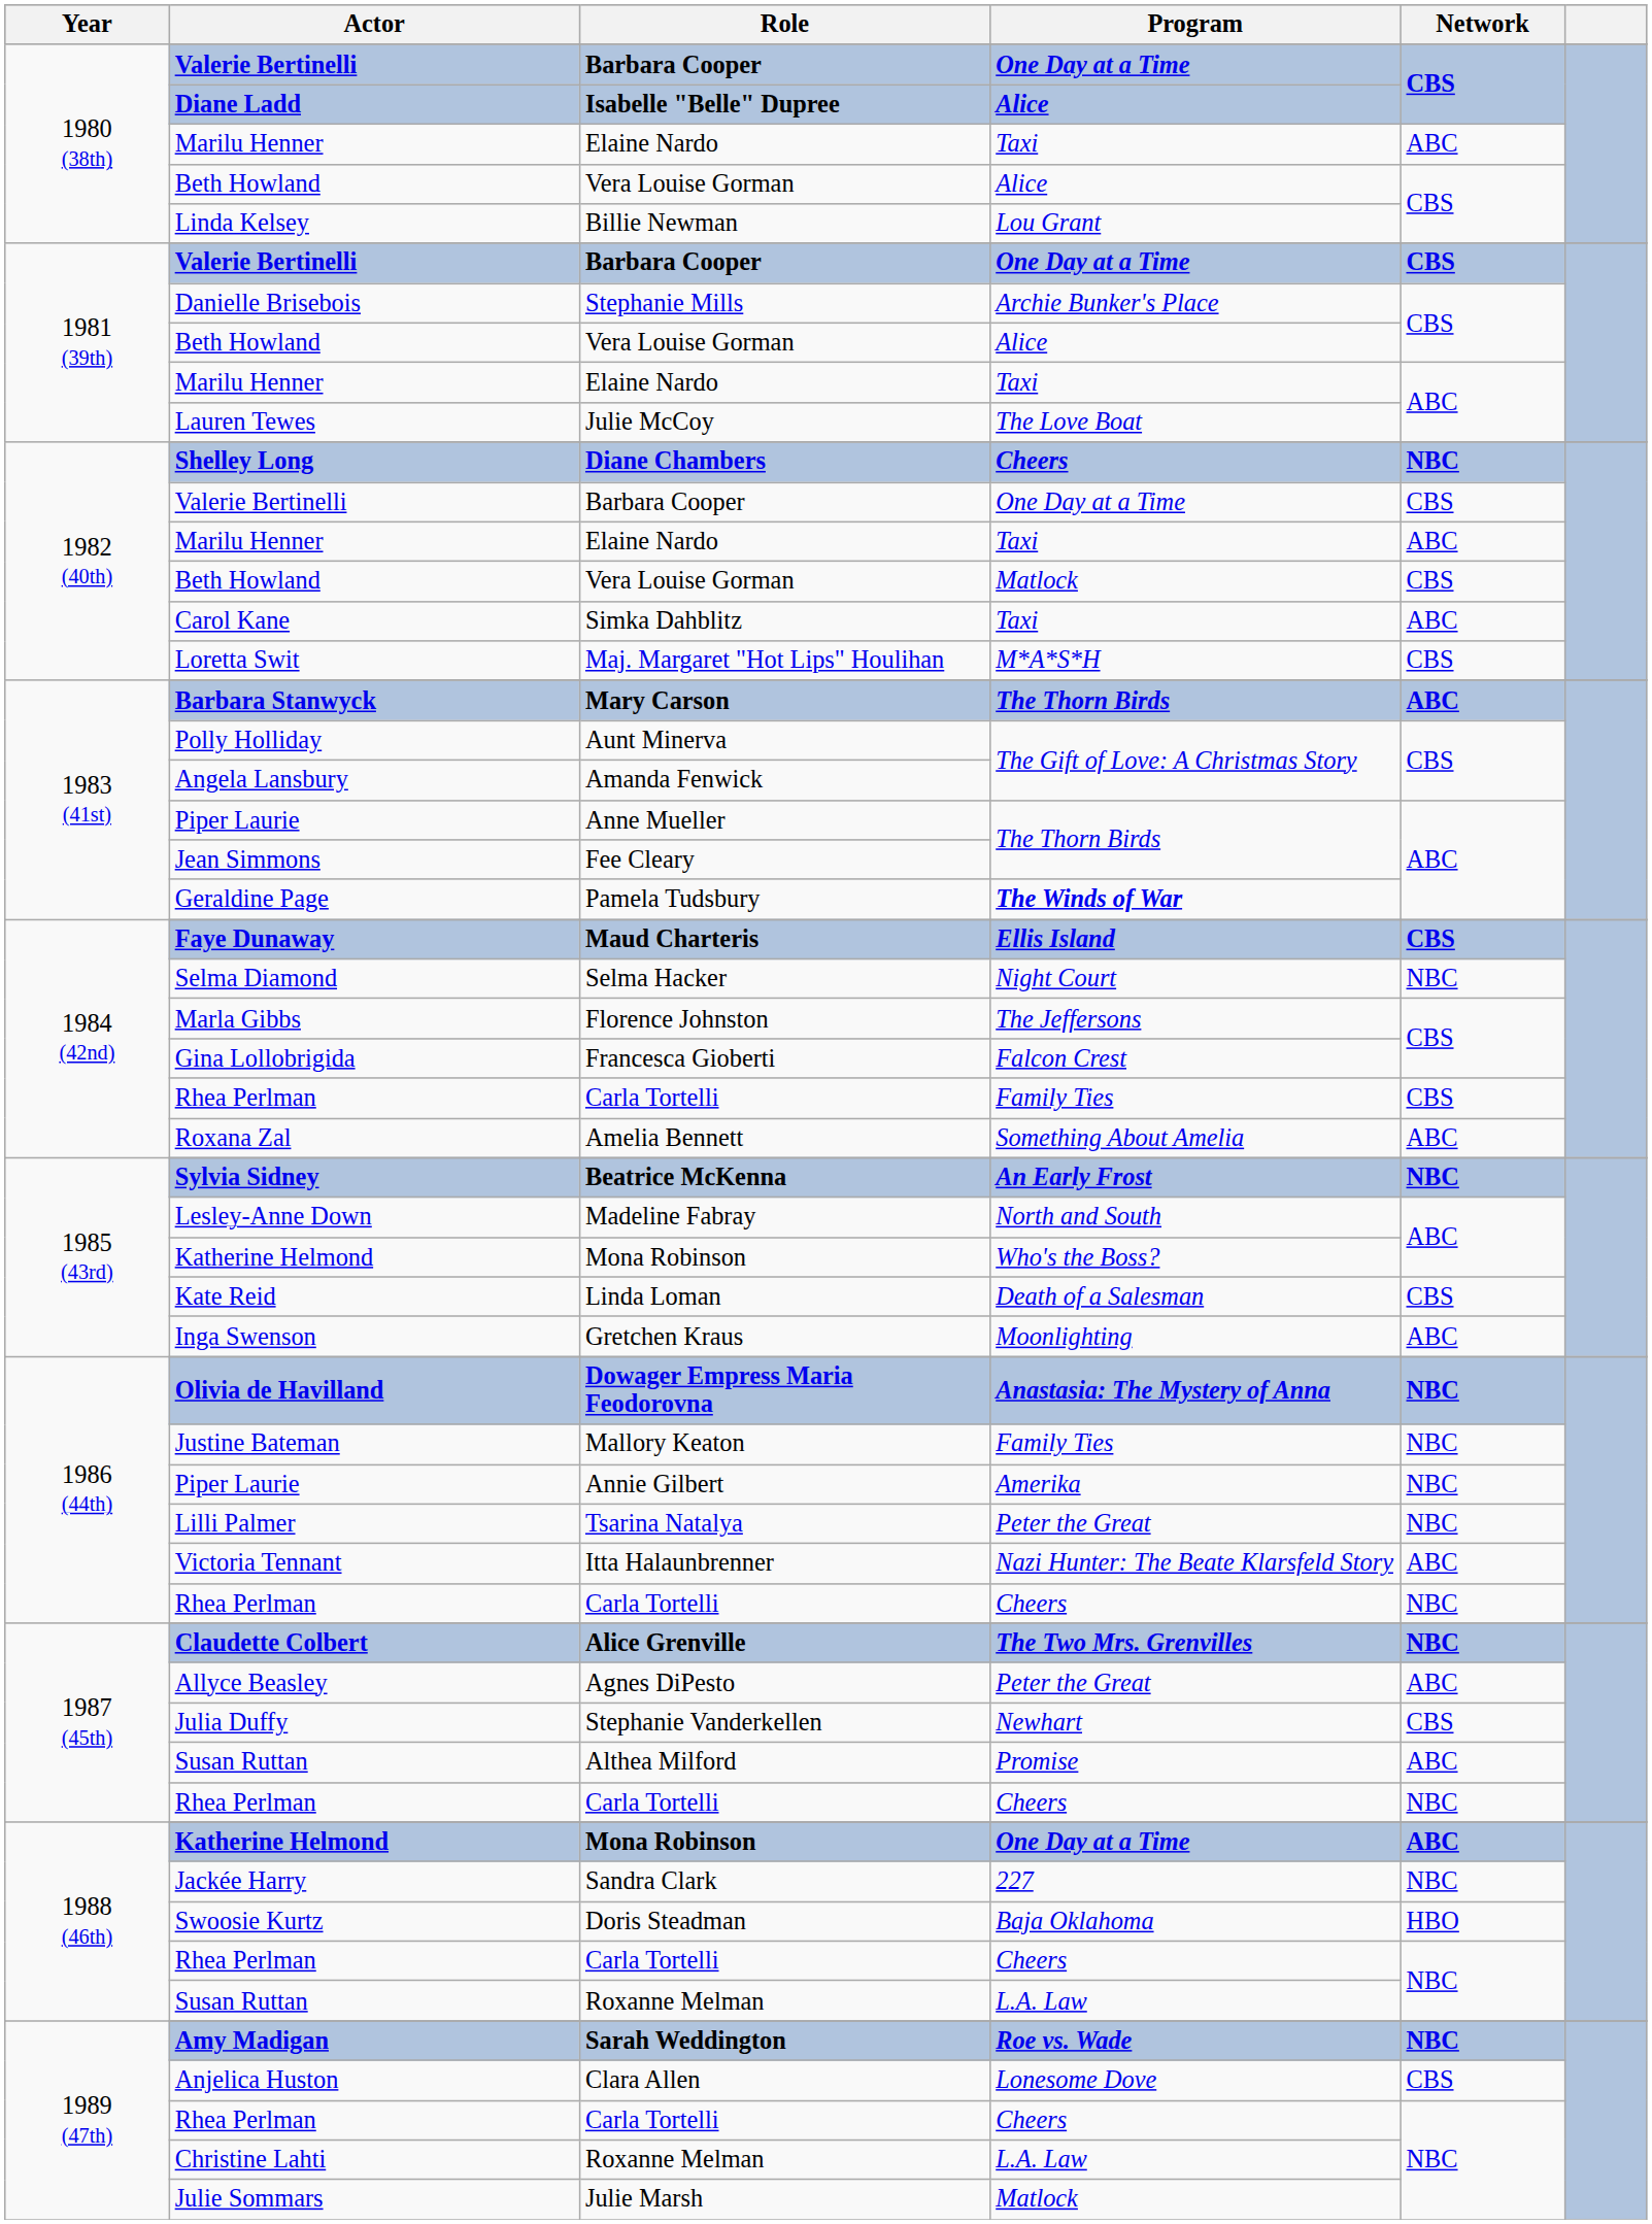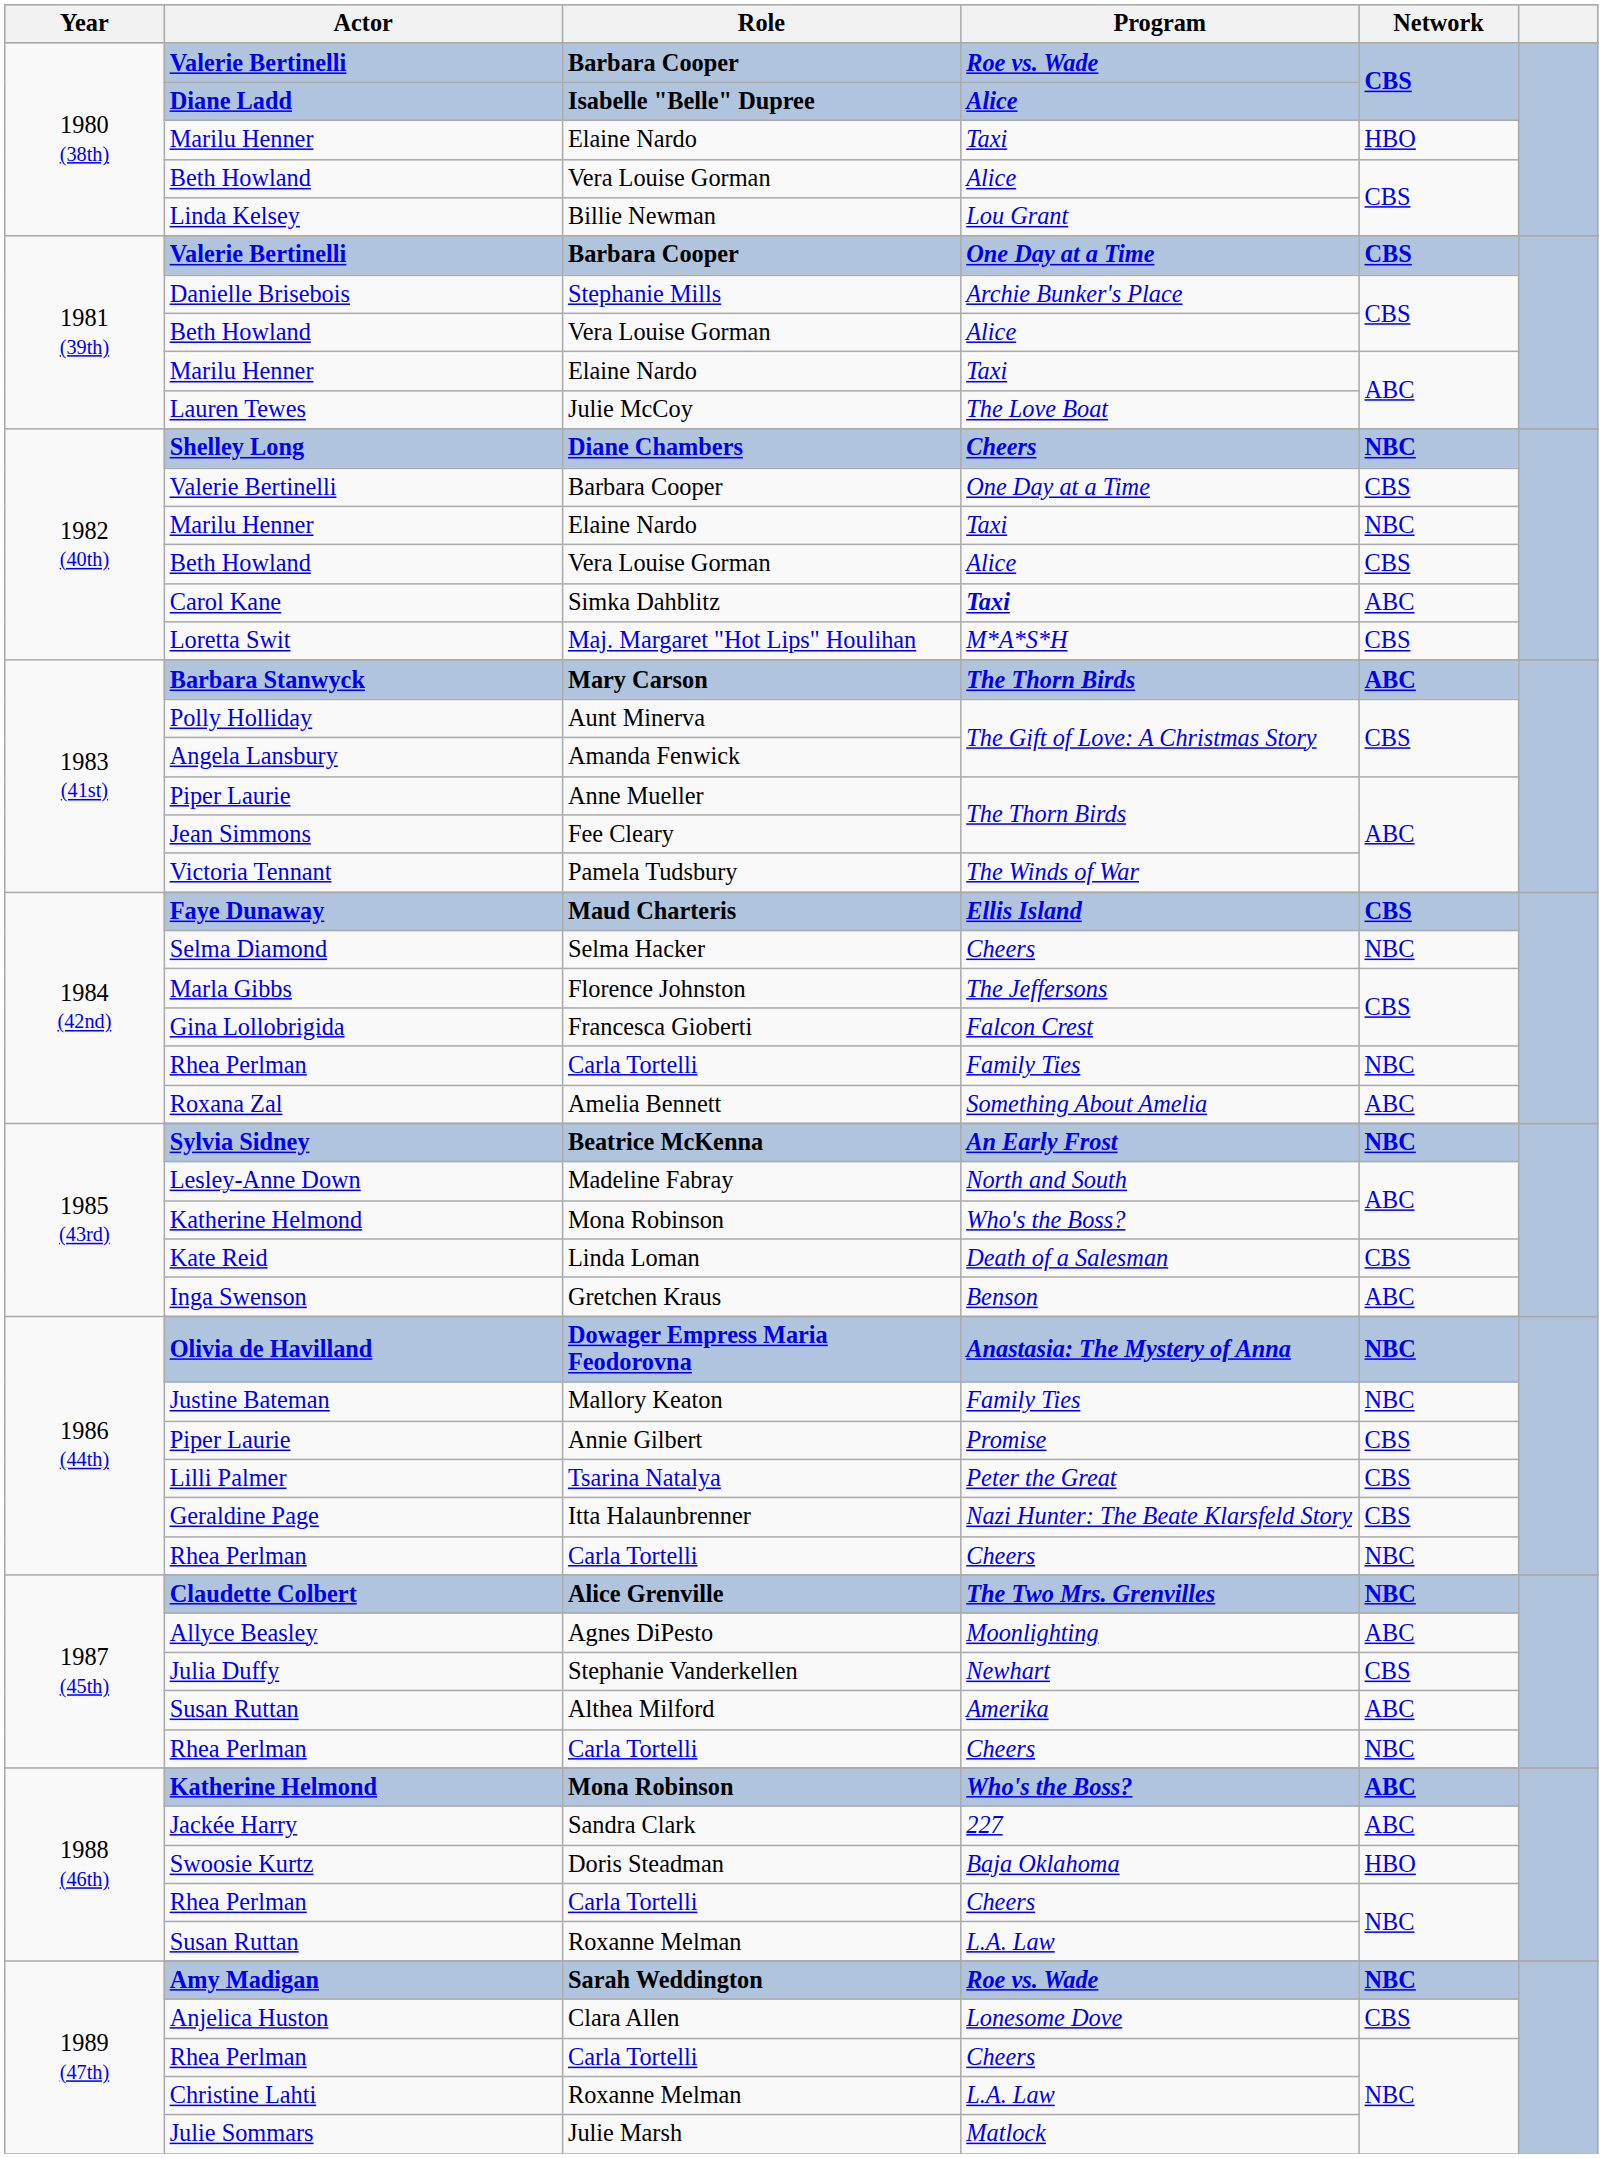1980 (38th) / Barbara Cooper | Program: One Day at a Time -> Roe vs. Wade
1980 (38th) / Elaine Nardo | Network: ABC -> HBO
1982 (40th) / Elaine Nardo | Network: ABC -> NBC
1982 (40th) / Vera Louise Gorman | Program: Matlock -> Alice
Simka Dahblitz | Program: normal -> bold
Pamela Tudsbury | Actor: Geraldine Page -> Victoria Tennant
Pamela Tudsbury | Program: bold -> normal
Selma Hacker | Program: Night Court -> Cheers
1984 (42nd) / Carla Tortelli | Network: CBS -> NBC
Gretchen Kraus | Program: Moonlighting -> Benson
Annie Gilbert | Program: Amerika -> Promise
Annie Gilbert | Network: NBC -> CBS
Tsarina Natalya | Network: NBC -> CBS
Itta Halaunbrenner | Actor: Victoria Tennant -> Geraldine Page
Itta Halaunbrenner | Network: ABC -> CBS
Agnes DiPesto | Program: Peter the Great -> Moonlighting
Althea Milford | Program: Promise -> Amerika
1988 (46th) / Mona Robinson | Program: One Day at a Time -> Who's the Boss?
Sandra Clark | Network: NBC -> ABC
